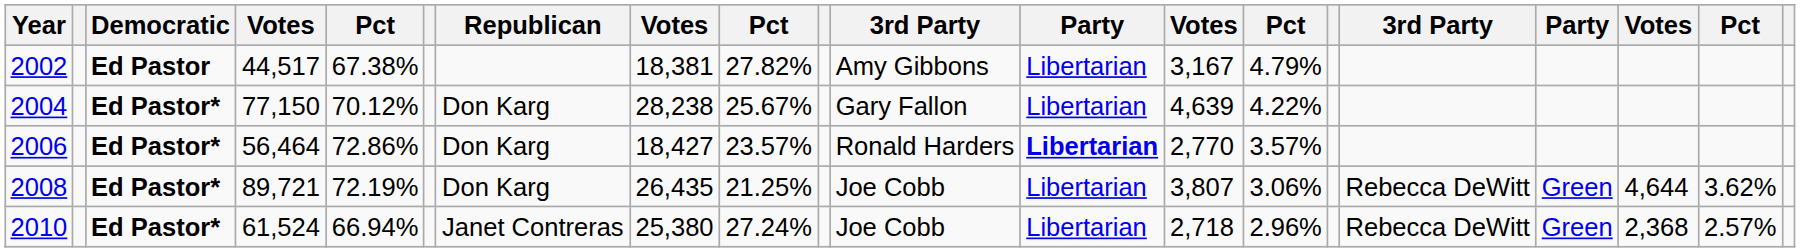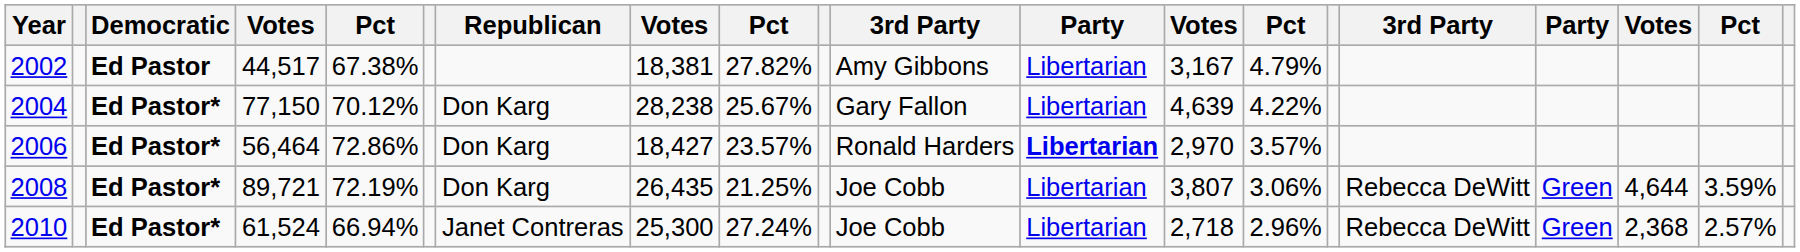2006 | column 13: 2,770 -> 2,970
2008 | column 19: 3.62% -> 3.59%
2010 | column 8: 25,380 -> 25,300
